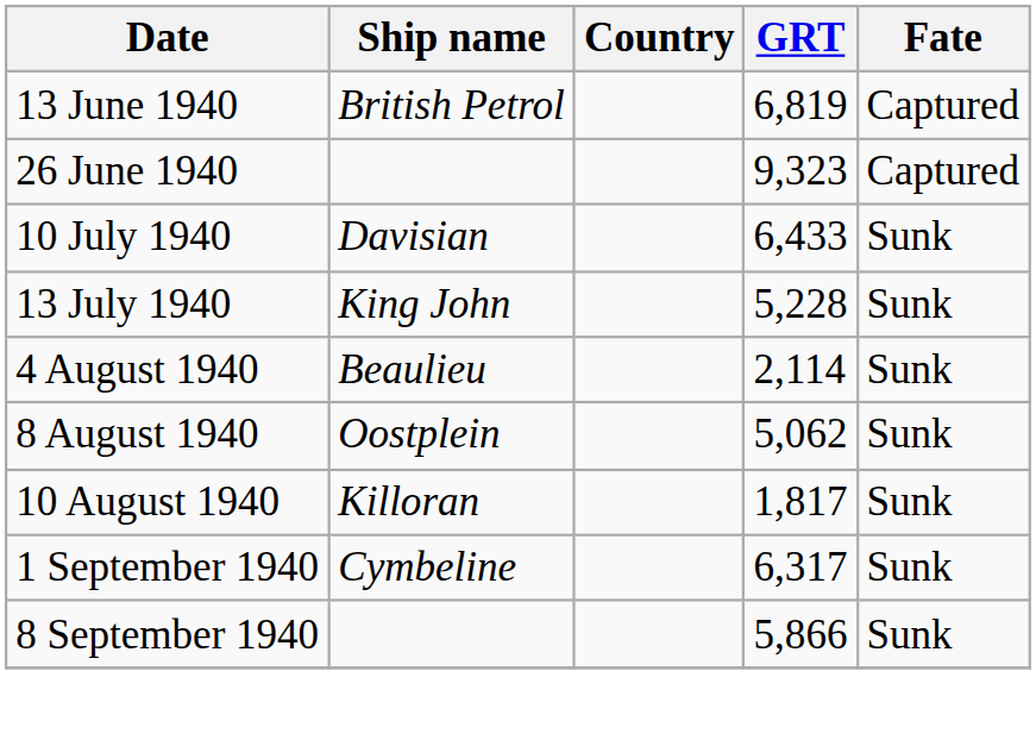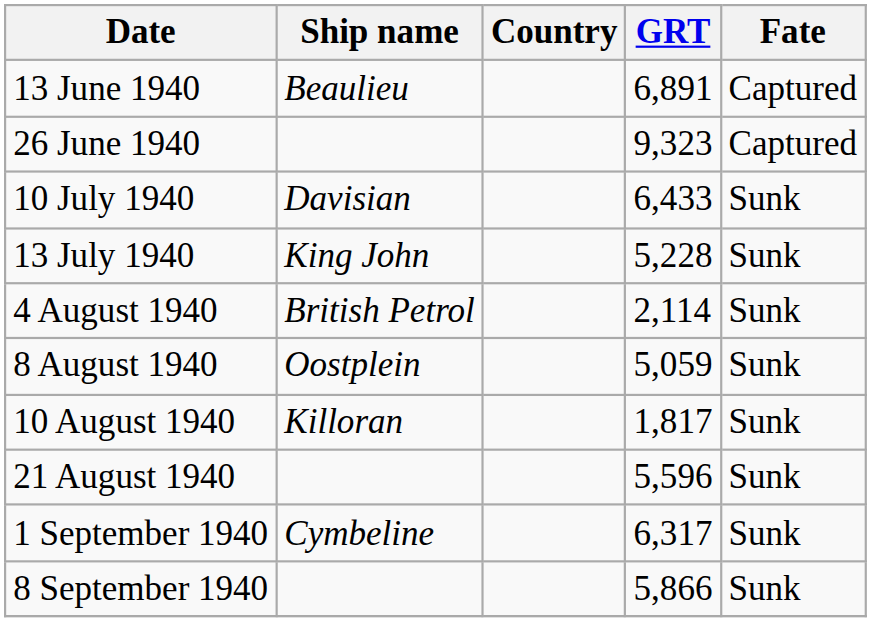13 June 1940 | Ship name: British Petrol -> Beaulieu
13 June 1940 | GRT: 6,819 -> 6,891
4 August 1940 | Ship name: Beaulieu -> British Petrol
8 August 1940 | GRT: 5,062 -> 5,059
+ row: 21 August 1940 | 5,596 | Sunk
